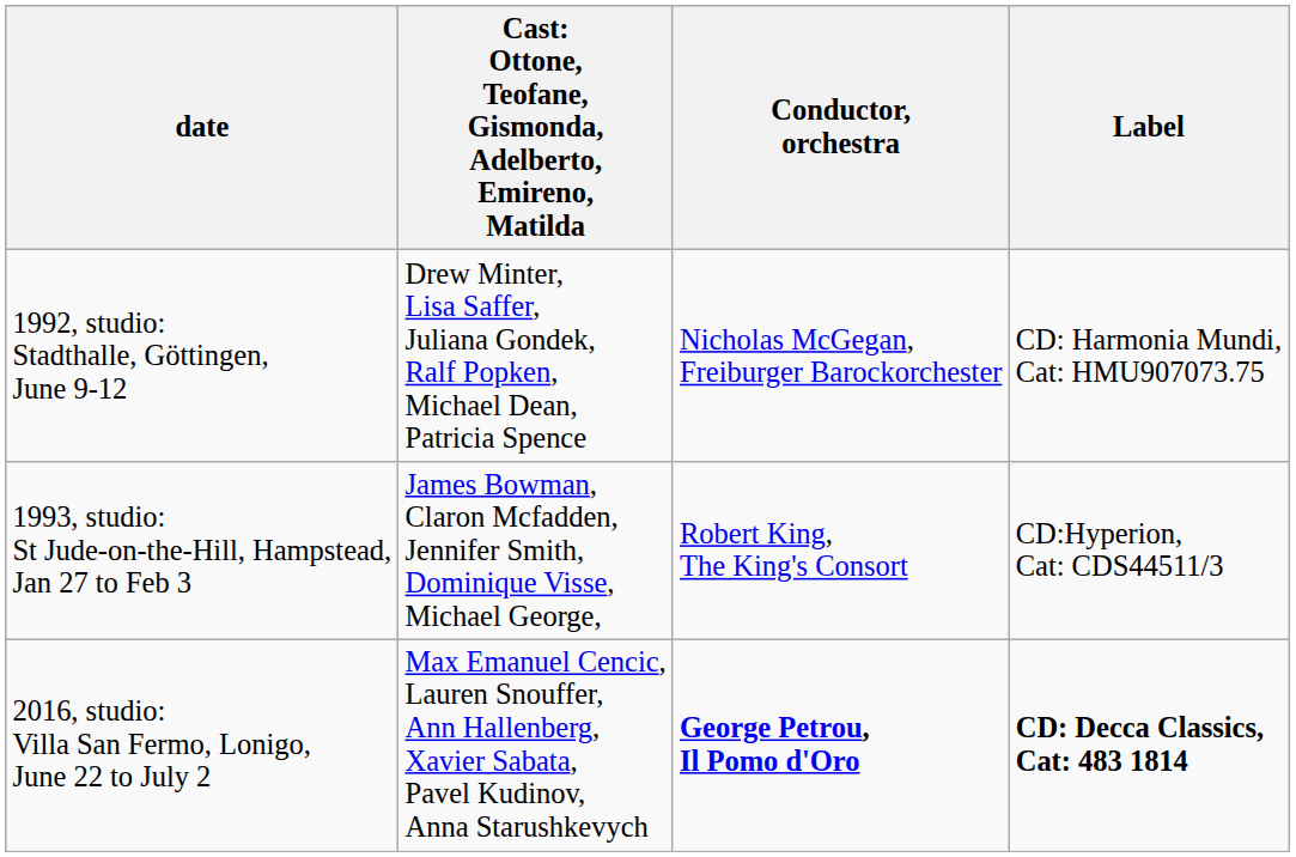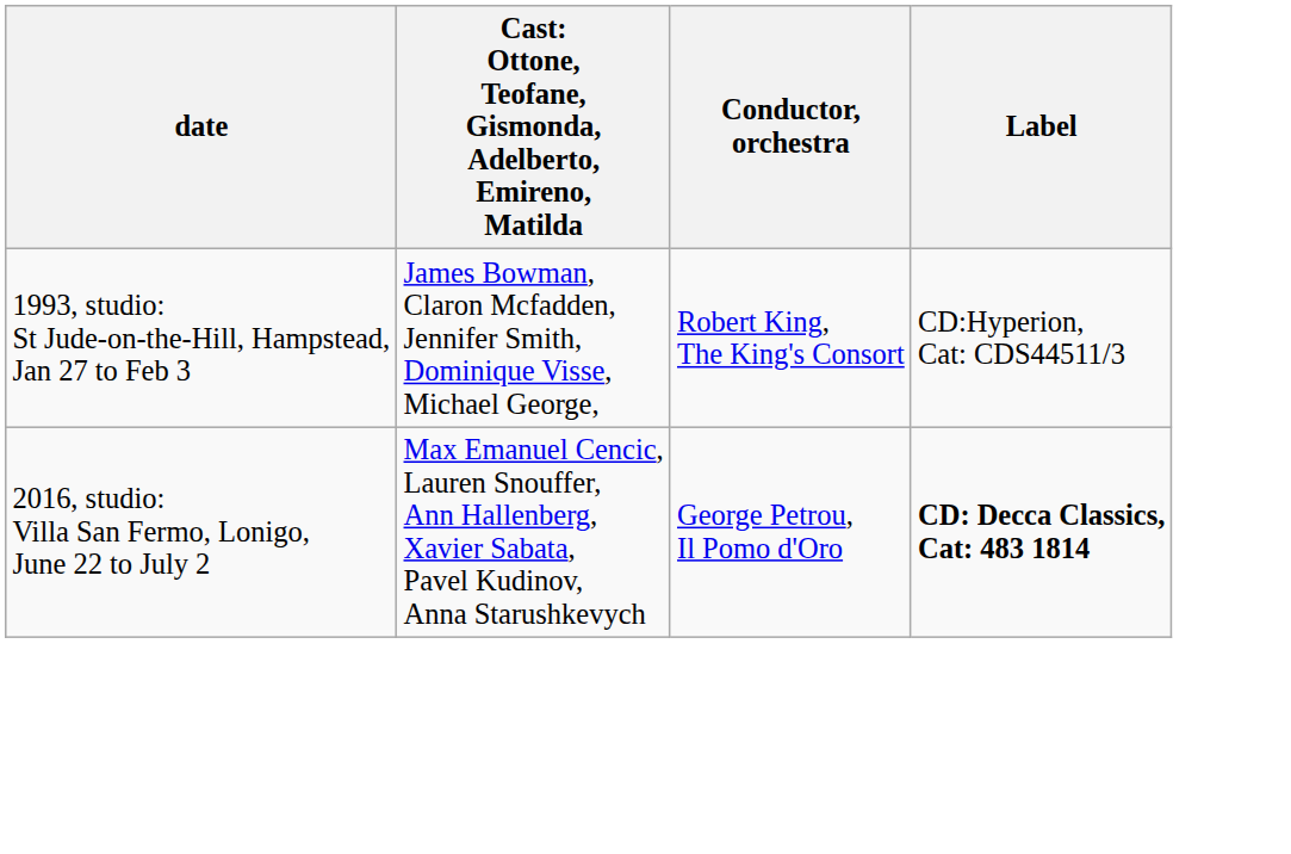- row: 1992, studio: Stadthalle, Göttingen, June 9-12 | Drew Minter, Lisa Saffer, Juliana Gondek, Ralf Popken, Michael Dean, Patricia Spence | Nicholas McGegan, Freiburger Barockorchester | CD: Harmonia Mundi, Cat: HMU907073.75
2016, studio: Villa San Fermo, Lonigo, June 22 to July 2 | Conductor, orchestra: bold -> normal
